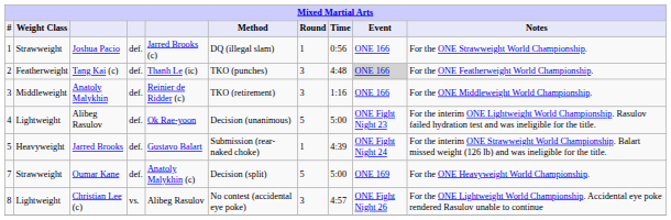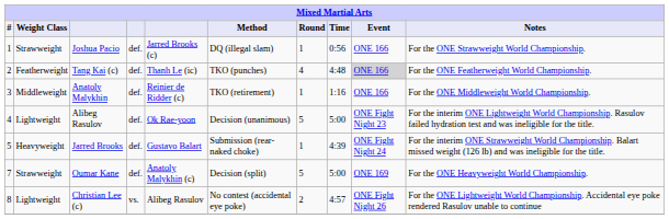Tang Kai (c) | Round: 3 -> 4
Anatoly Malykhin | Round: 3 -> 1
Christian Lee (c) | Round: 3 -> 2
